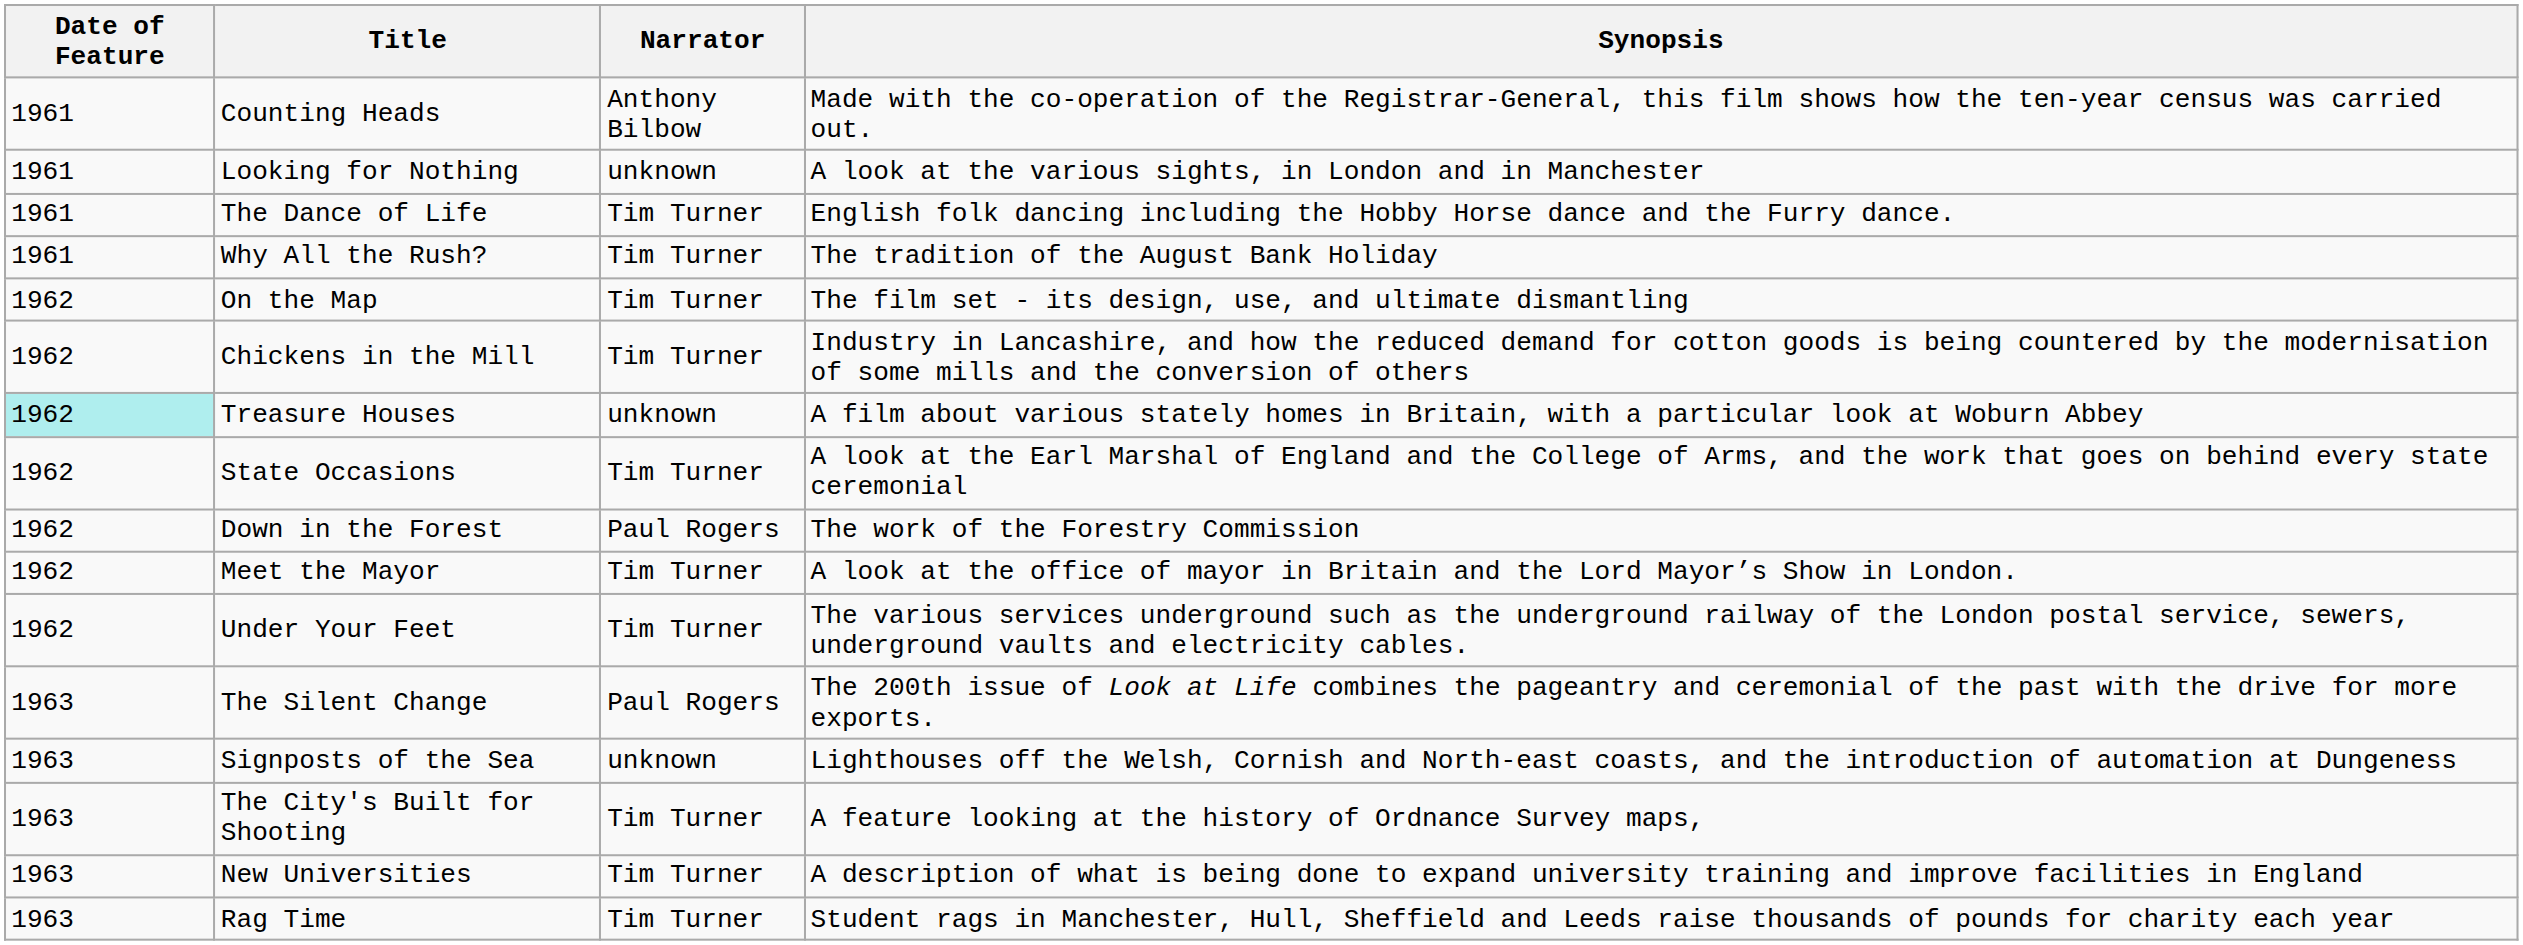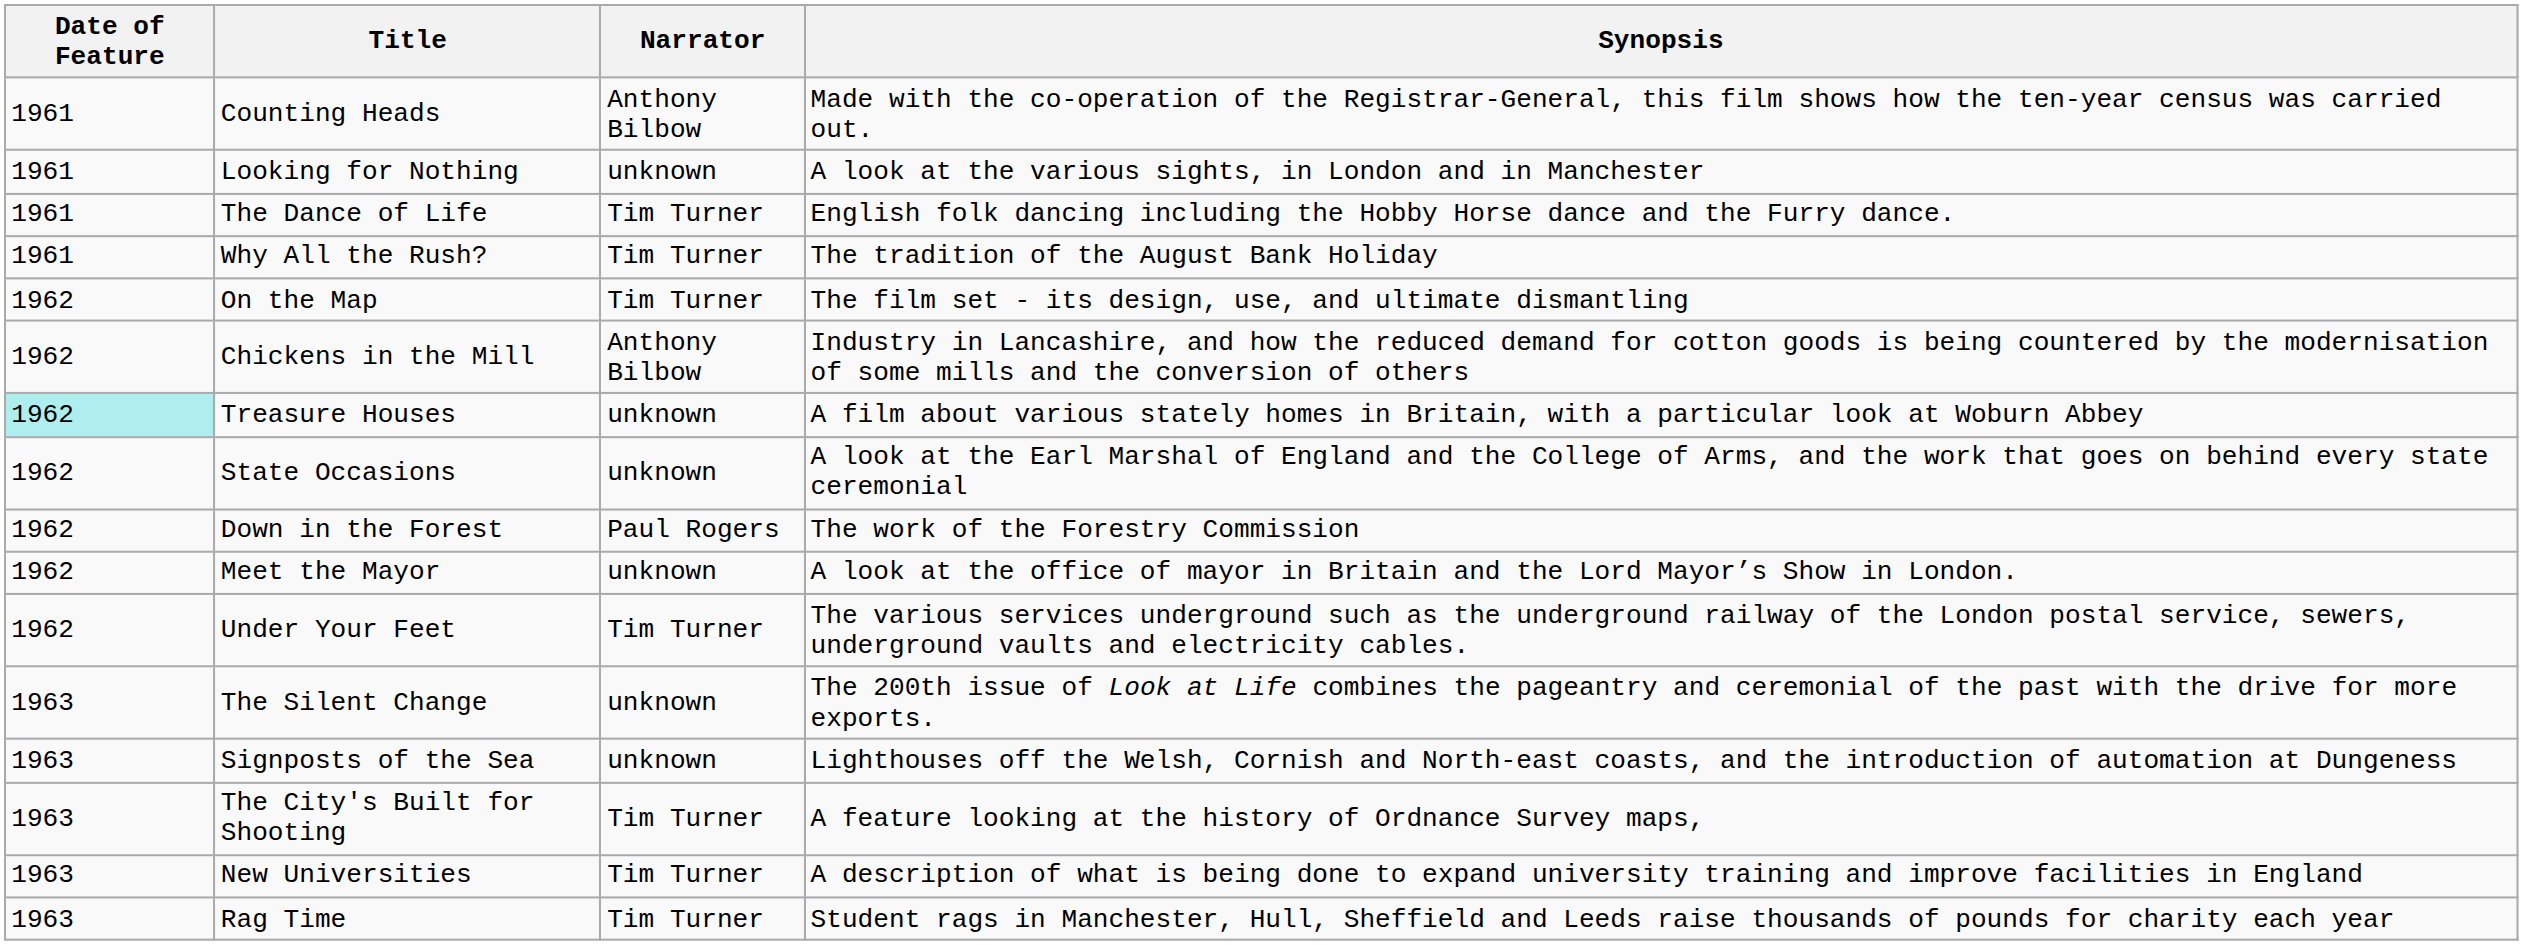Chickens in the Mill | Narrator: Tim Turner -> Anthony Bilbow
State Occasions | Narrator: Tim Turner -> unknown
Meet the Mayor | Narrator: Tim Turner -> unknown
The Silent Change | Narrator: Paul Rogers -> unknown
